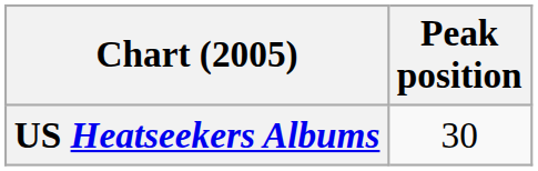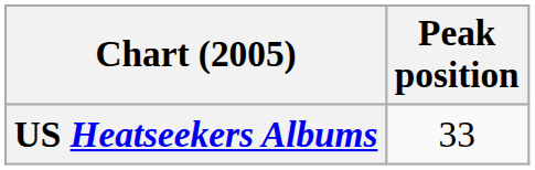US Heatseekers Albums | Peak position: 30 -> 33
